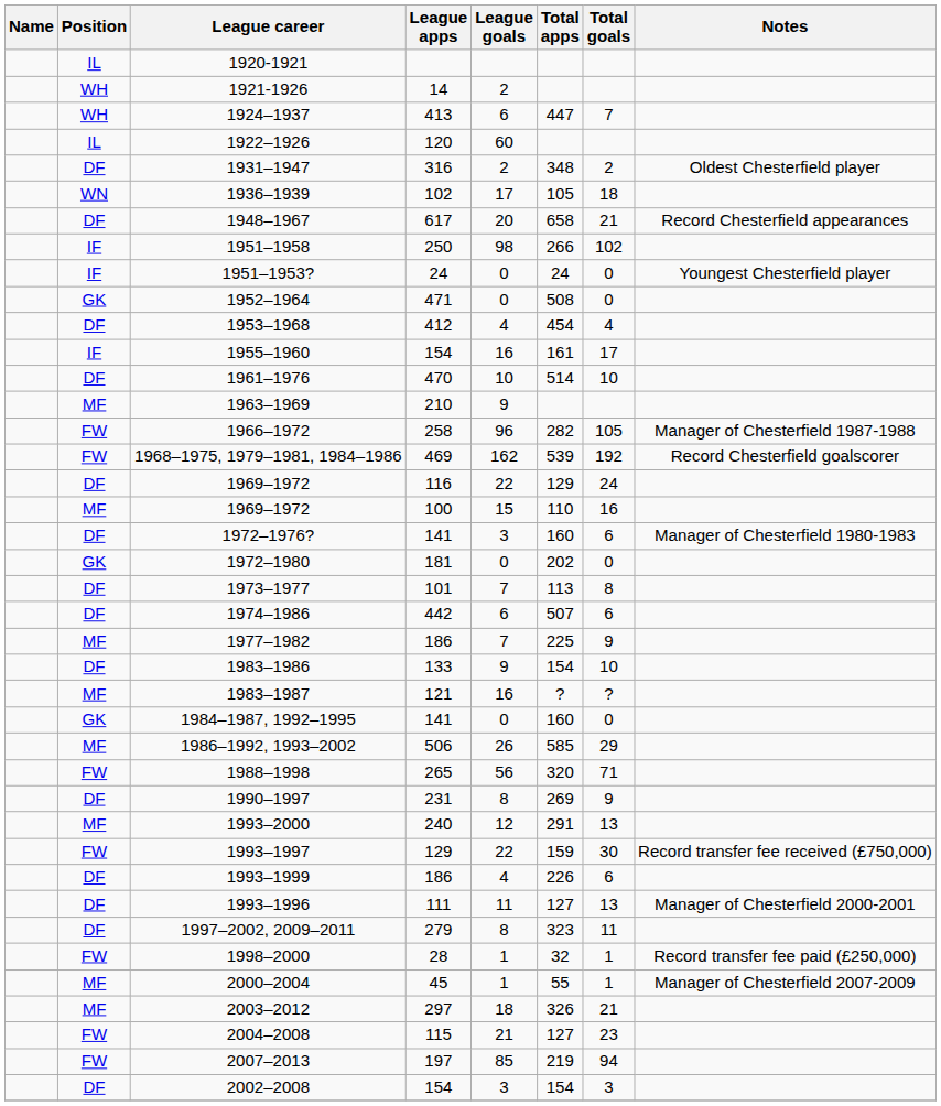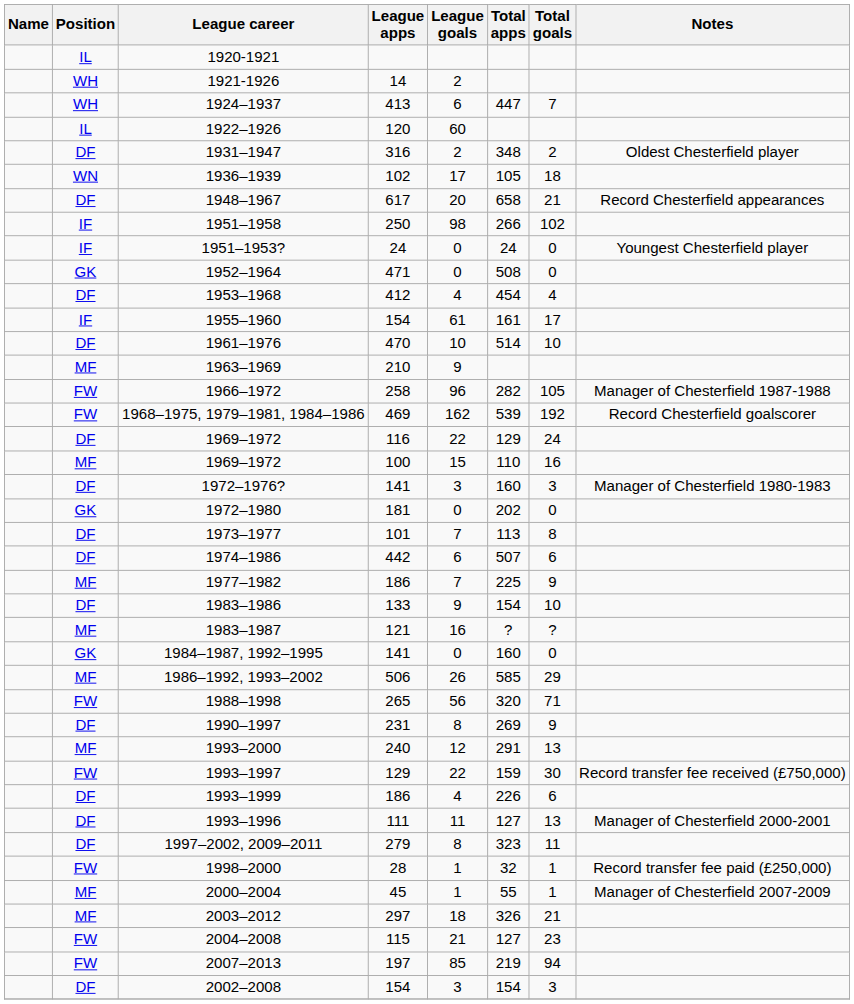1955–1960 | League goals: 16 -> 61
1972–1976? | Total goals: 6 -> 3
